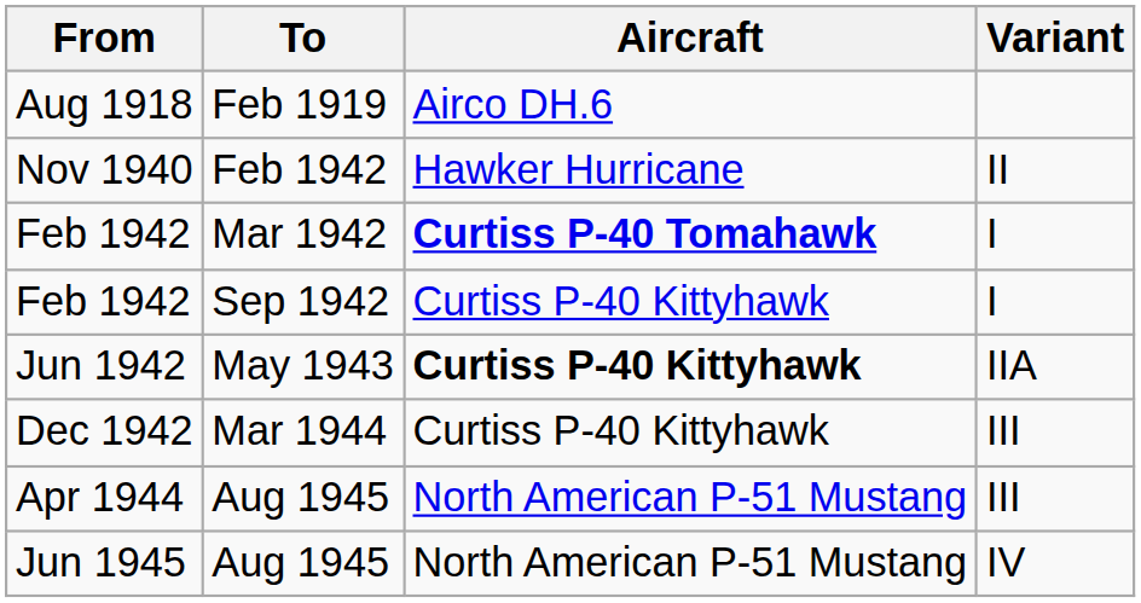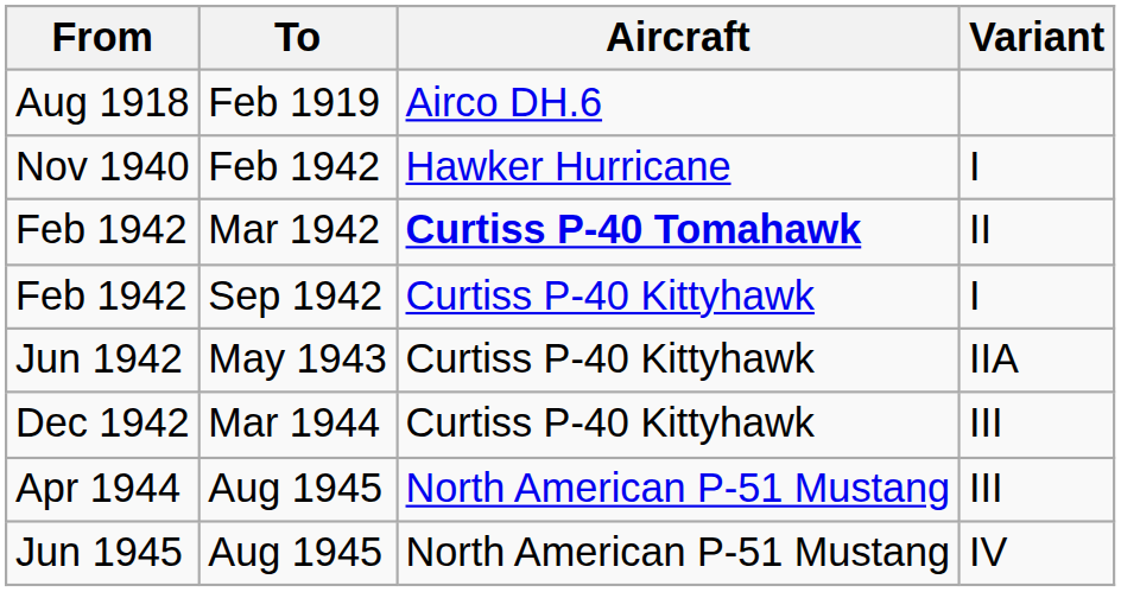Nov 1940 | Variant: II -> I
Feb 1942 / Mar 1942 | Variant: I -> II
Jun 1942 | Aircraft: bold -> normal
